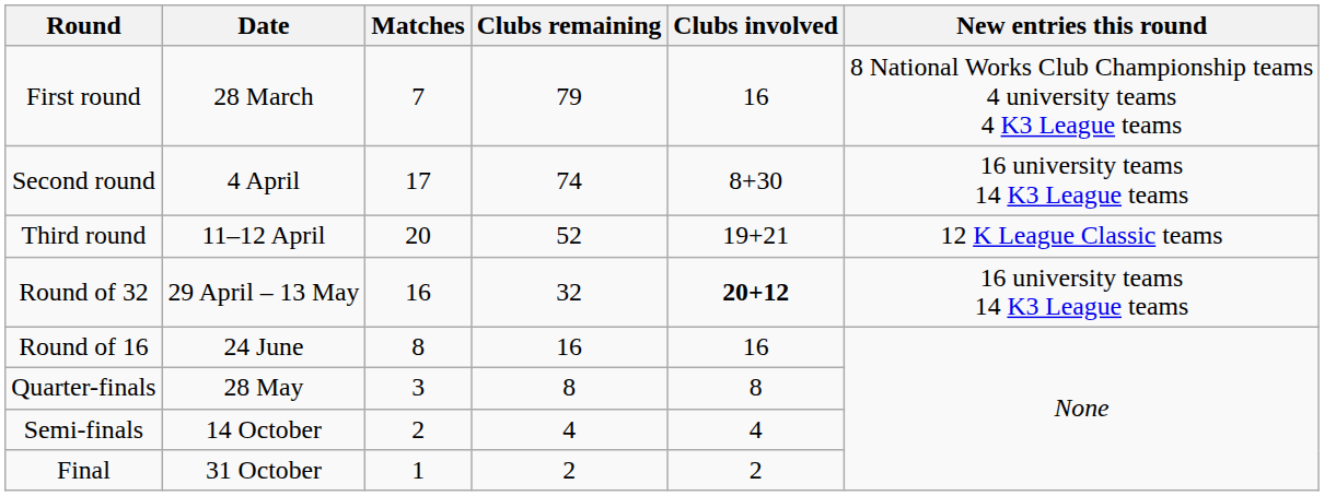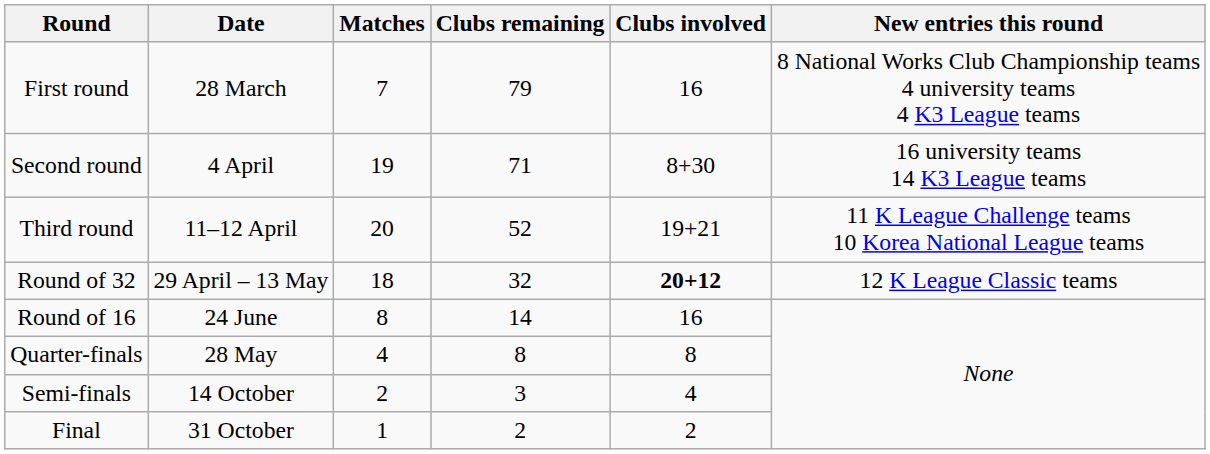Second round | Matches: 17 -> 19
Second round | Clubs remaining: 74 -> 71
Third round | New entries this round: 12 K League Classic teams -> 11 K League Challenge teams 10 Korea National League teams
Round of 32 | Matches: 16 -> 18
Round of 32 | New entries this round: 16 university teams 14 K3 League teams -> 12 K League Classic teams
Round of 16 | Clubs remaining: 16 -> 14
Quarter-finals | Matches: 3 -> 4
Semi-finals | Clubs remaining: 4 -> 3
